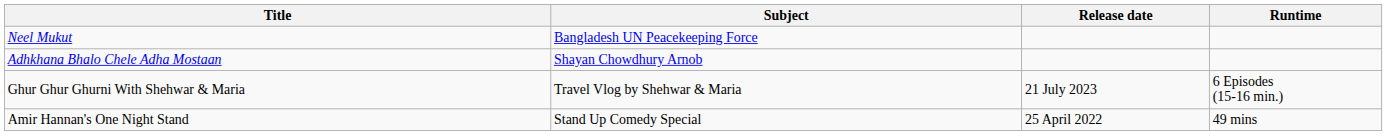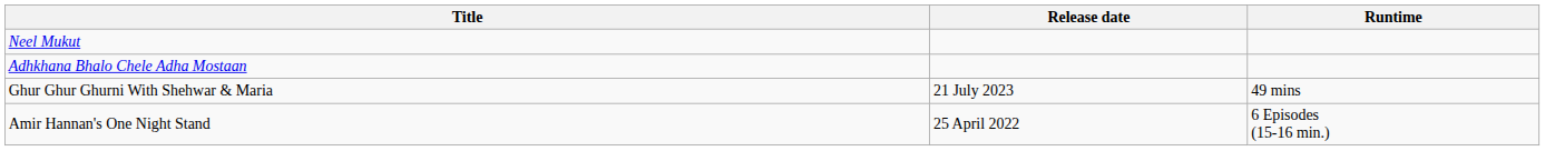- column: Subject | Bangladesh UN Peacekeeping Force | Shayan Chowdhury Arnob | Travel Vlog by Shehwar & Maria | Stand Up Comedy Special
Ghur Ghur Ghurni With Shehwar & Maria | Runtime: 6 Episodes (15-16 min.) -> 49 mins
Amir Hannan's One Night Stand | Runtime: 49 mins -> 6 Episodes (15-16 min.)
